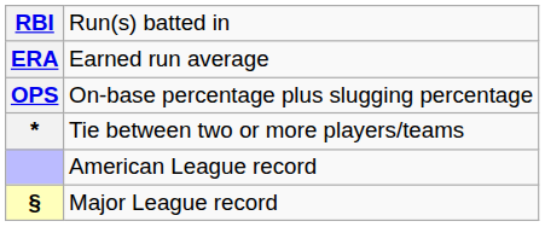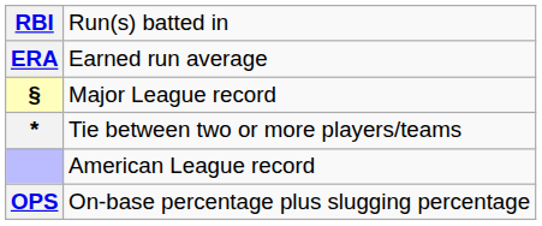rows swapped: On-base percentage plus slugging percentage <-> Major League record
